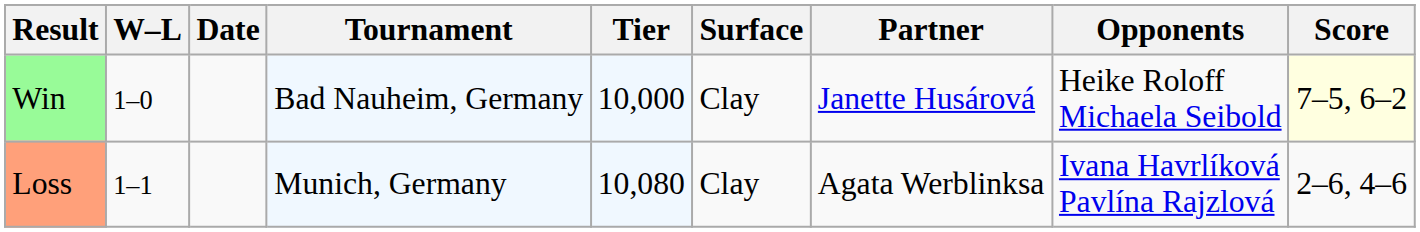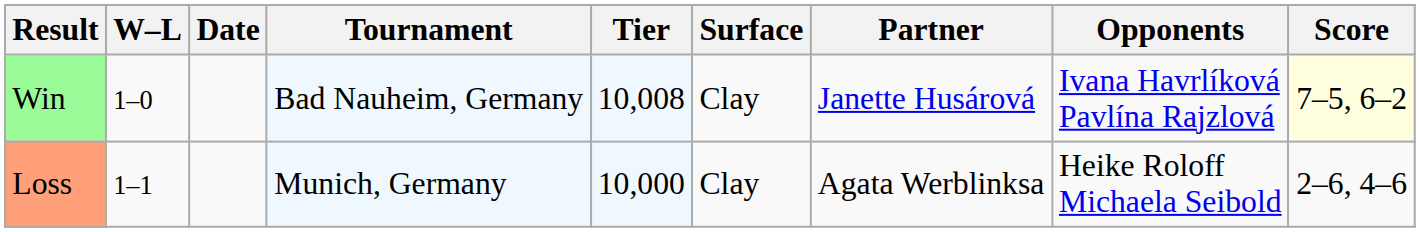Win | Tier: 10,000 -> 10,008
Win | Opponents: Heike Roloff Michaela Seibold -> Ivana Havrlíková Pavlína Rajzlová
Loss | Tier: 10,080 -> 10,000
Loss | Opponents: Ivana Havrlíková Pavlína Rajzlová -> Heike Roloff Michaela Seibold
